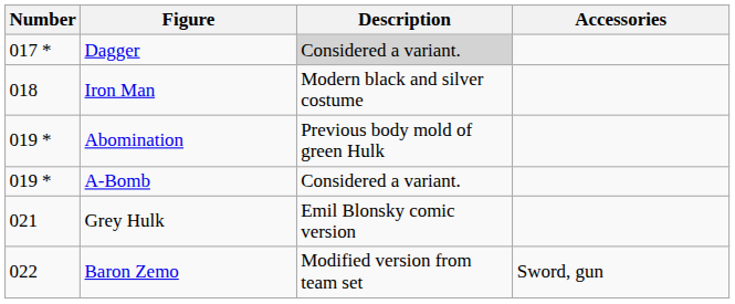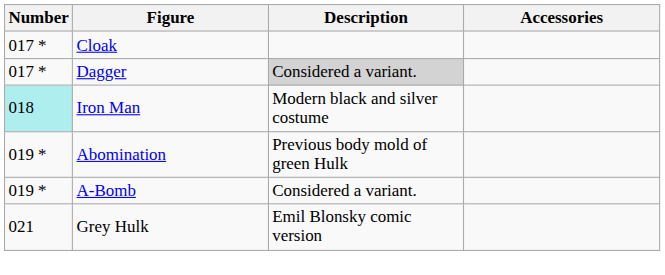+ row: 017 * | Cloak
Iron Man | Number: no background -> paleturquoise background
- row: 022 | Baron Zemo | Modified version from team set | Sword, gun
